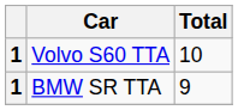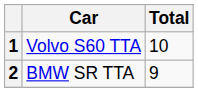BMW SR TTA | column 1: 1 -> 2
